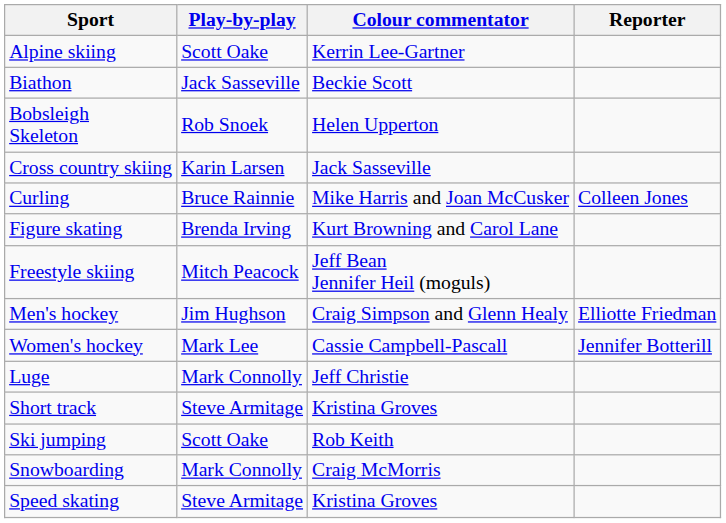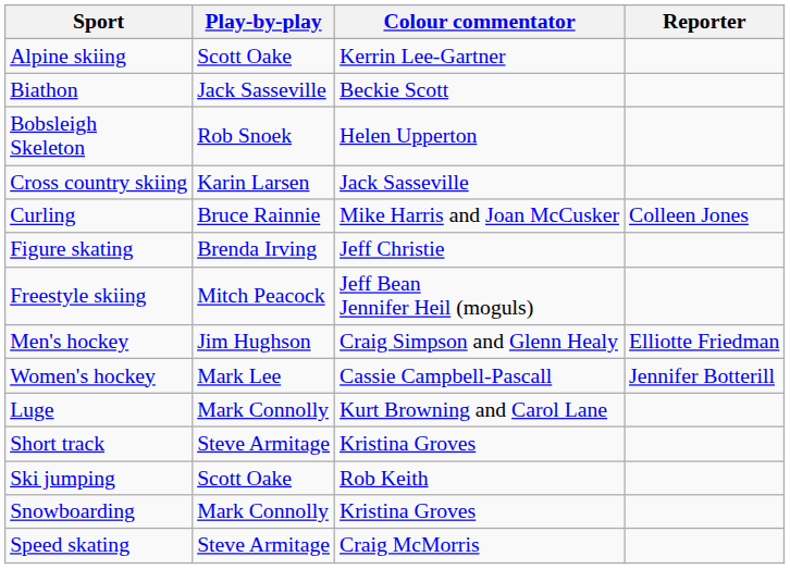Figure skating | Colour commentator: Kurt Browning and Carol Lane -> Jeff Christie
Luge | Colour commentator: Jeff Christie -> Kurt Browning and Carol Lane
Snowboarding | Colour commentator: Craig McMorris -> Kristina Groves
Speed skating | Colour commentator: Kristina Groves -> Craig McMorris
